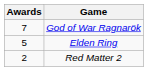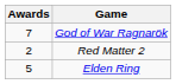rows swapped: Elden Ring <-> Red Matter 2
